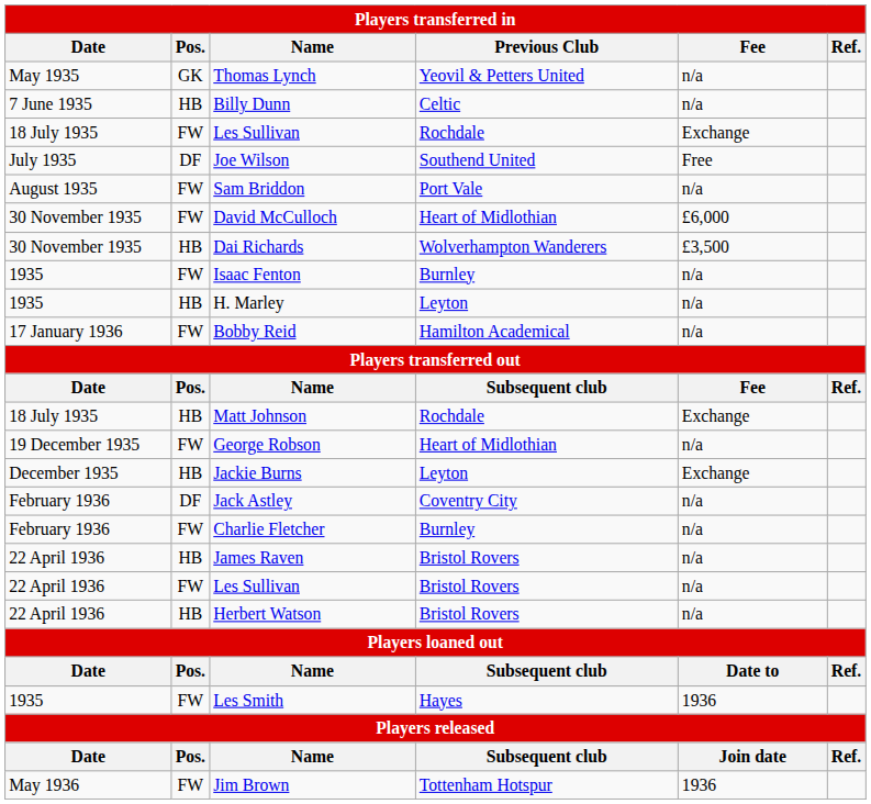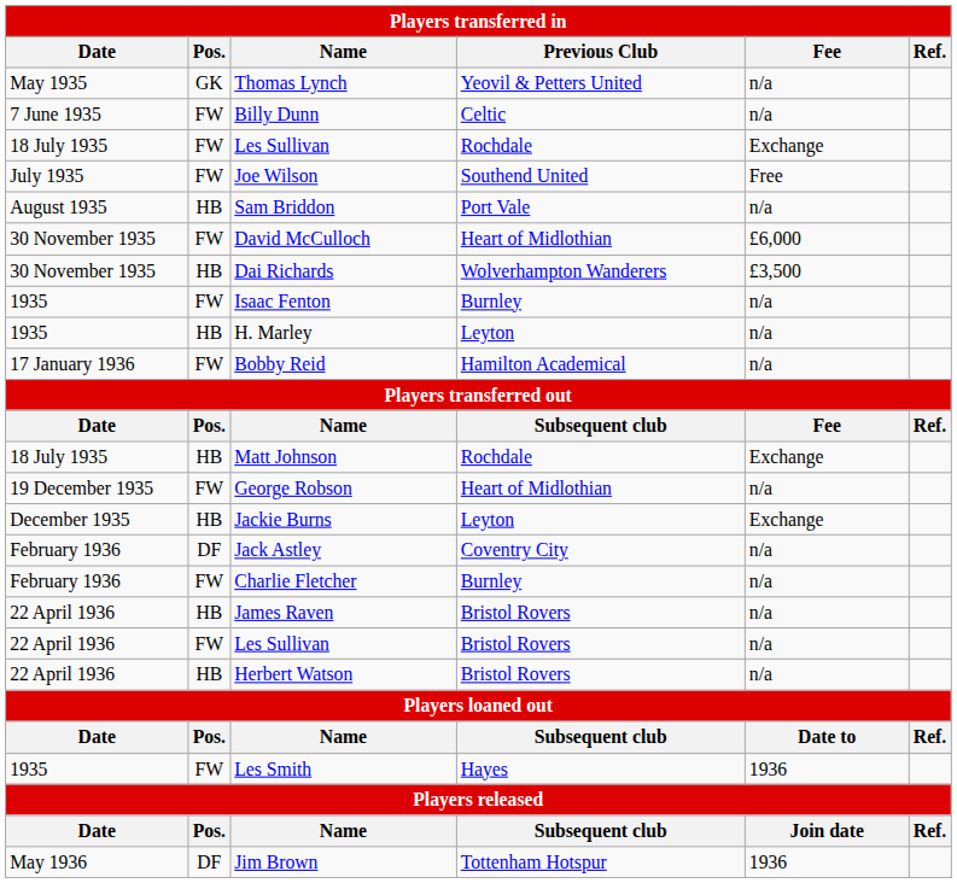Billy Dunn | Pos.: HB -> FW
Joe Wilson | Pos.: DF -> FW
Sam Briddon | Pos.: FW -> HB
Jim Brown | Pos.: FW -> DF
